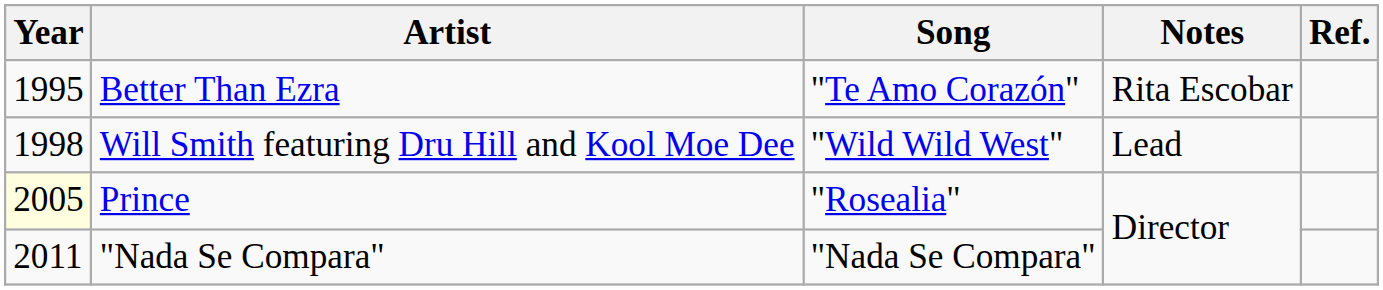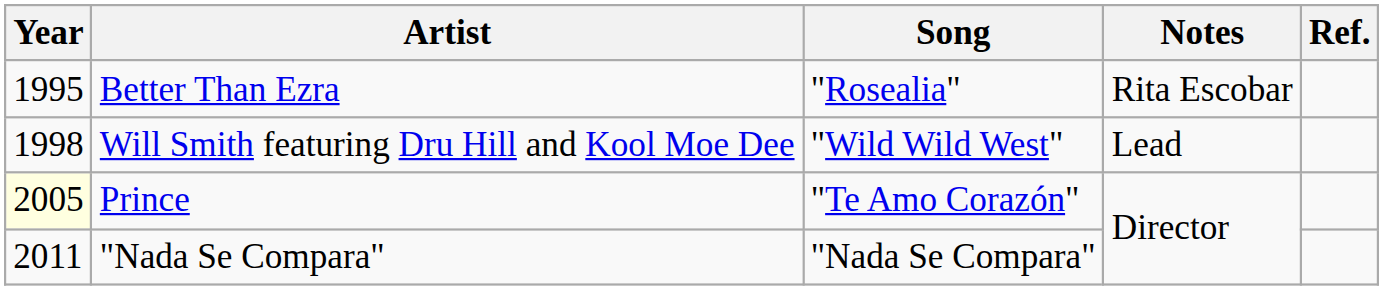Better Than Ezra | Song: "Te Amo Corazón" -> "Rosealia"
Prince | Song: "Rosealia" -> "Te Amo Corazón"
